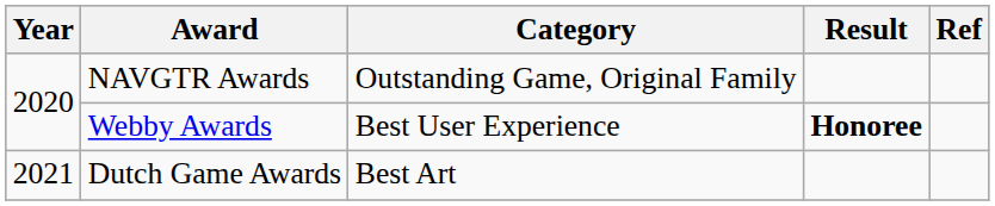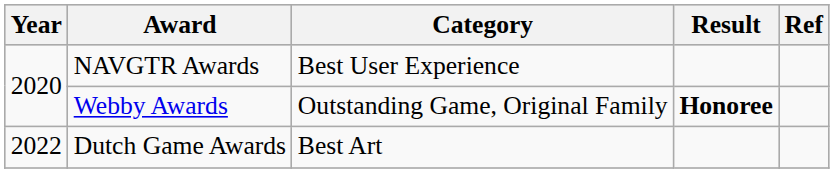NAVGTR Awards | Category: Outstanding Game, Original Family -> Best User Experience
Webby Awards | Category: Best User Experience -> Outstanding Game, Original Family
Dutch Game Awards | Year: 2021 -> 2022
